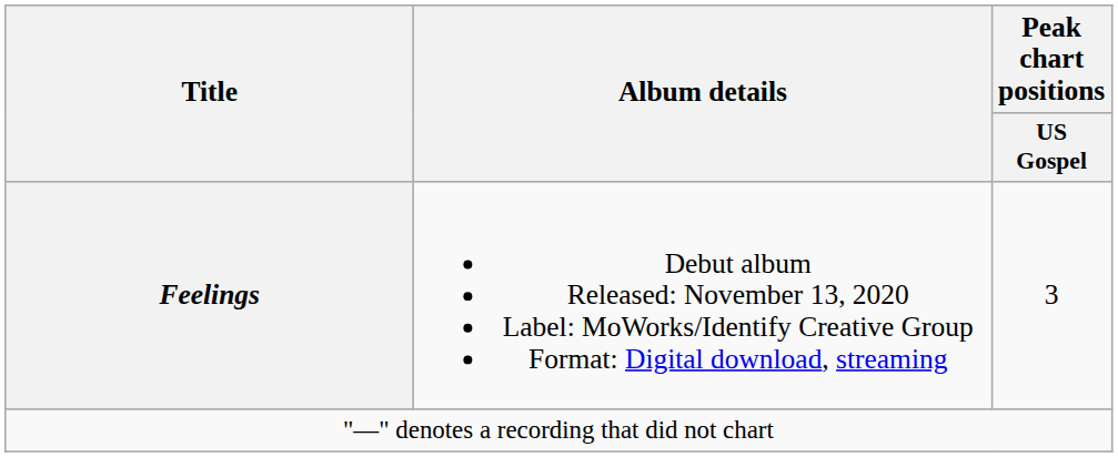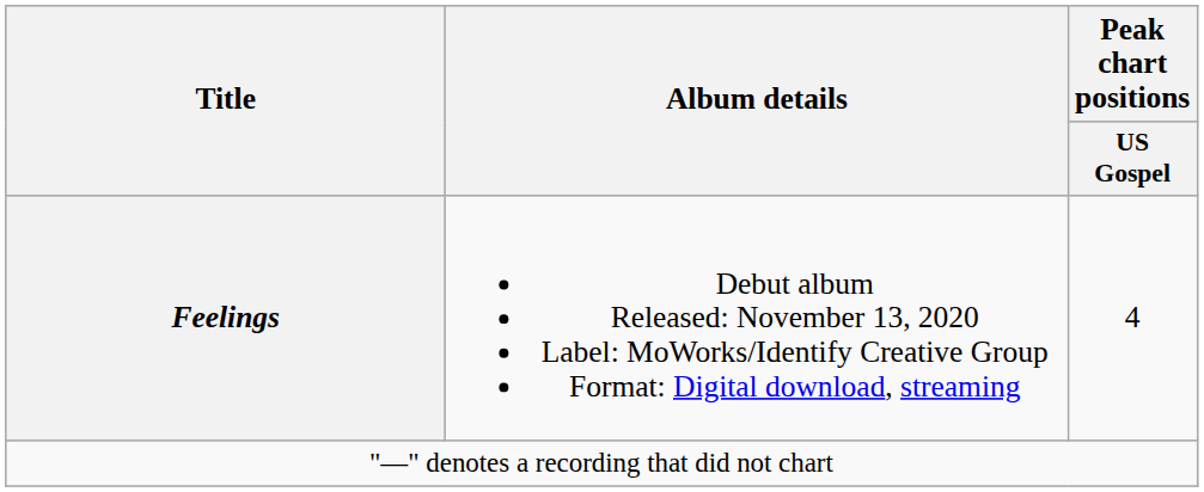Feelings | Peak chart positions / US Gospel: 3 -> 4
